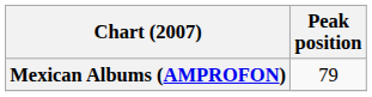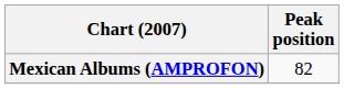Mexican Albums (AMPROFON) | Peak position: 79 -> 82
